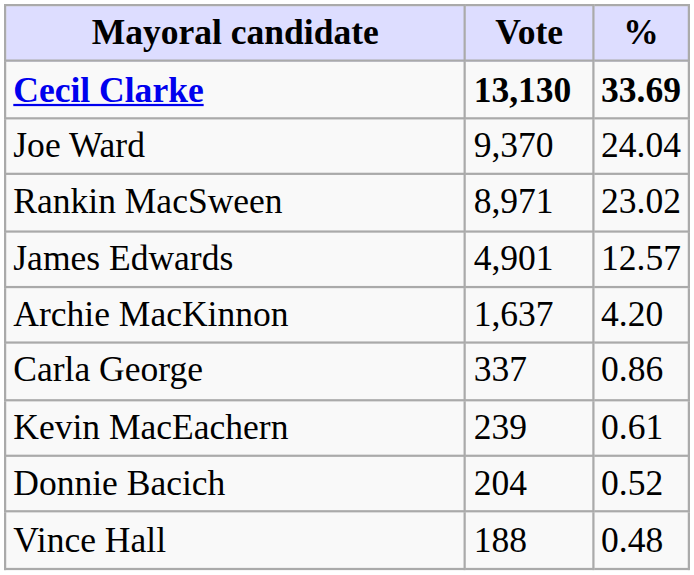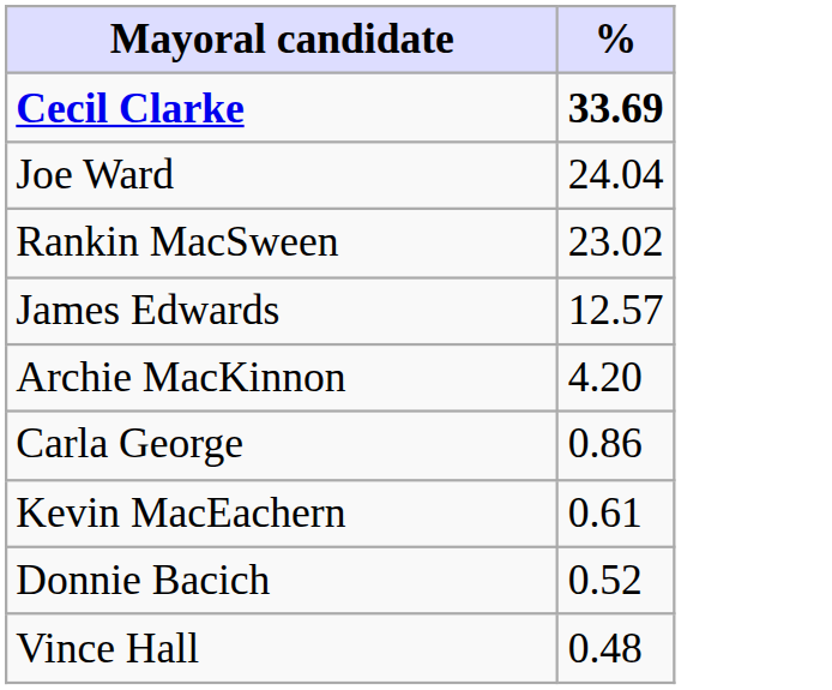- column: Vote | 13,130 | 9,370 | 8,971 | 4,901 | 1,637 | 337 | 239 | 204 | 188
